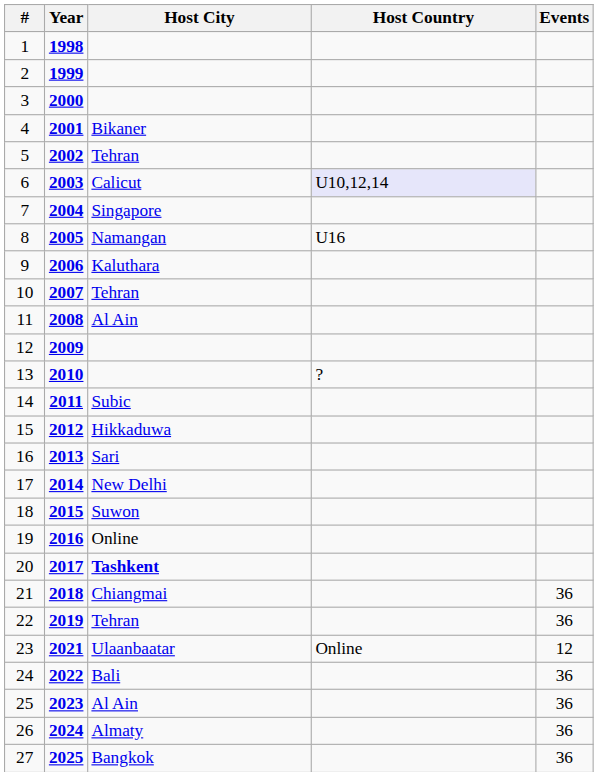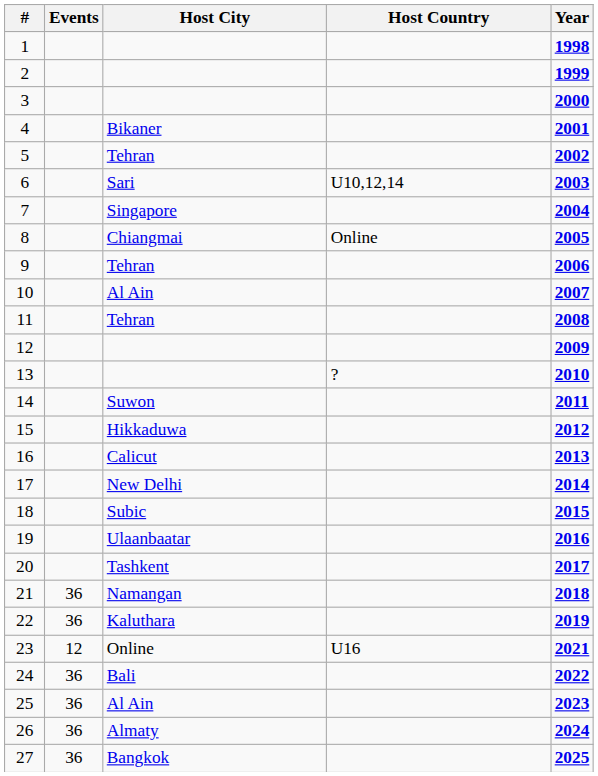columns swapped: Year <-> Events
6 | Host City: Calicut -> Sari
6 | Host Country: lavender background -> no background
8 | Host City: Namangan -> Chiangmai
8 | Host Country: U16 -> Online
9 | Host City: Kaluthara -> Tehran
10 | Host City: Tehran -> Al Ain
11 | Host City: Al Ain -> Tehran
14 | Host City: Subic -> Suwon
16 | Host City: Sari -> Calicut
18 | Host City: Suwon -> Subic
19 | Host City: Online -> Ulaanbaatar
20 | Host City: bold -> normal
21 | Host City: Chiangmai -> Namangan
22 | Host City: Tehran -> Kaluthara
23 | Host City: Ulaanbaatar -> Online
23 | Host Country: Online -> U16
